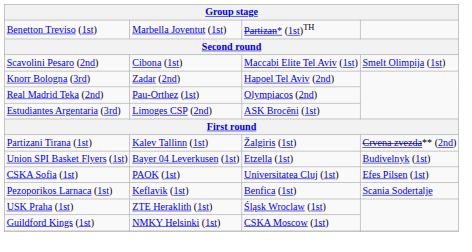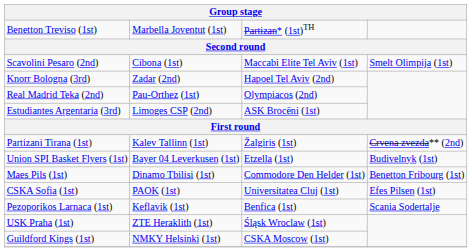+ row: Maes Pils (1st) | Dinamo Tbilisi (1st) | Commodore Den Helder (1st) | Benetton Fribourg (1st)
